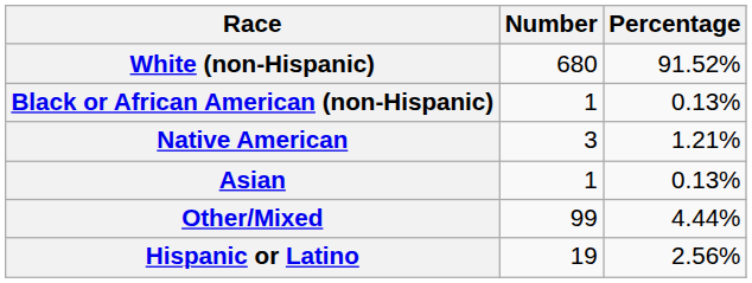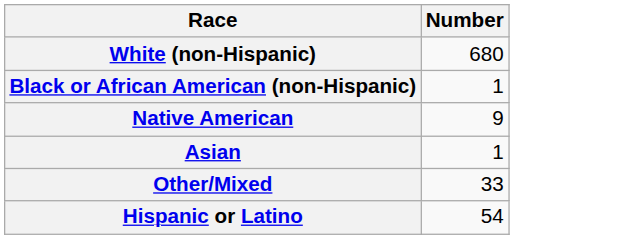- column: Percentage | 91.52% | 0.13% | 1.21% | 0.13% | 4.44% | 2.56%
Native American | Number: 3 -> 9
Other/Mixed | Number: 99 -> 33
Hispanic or Latino | Number: 19 -> 54
